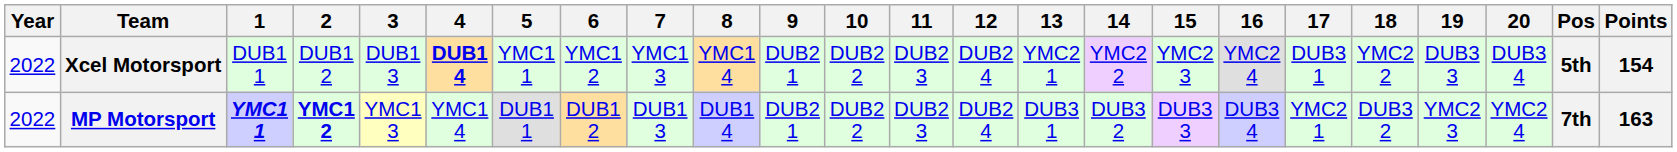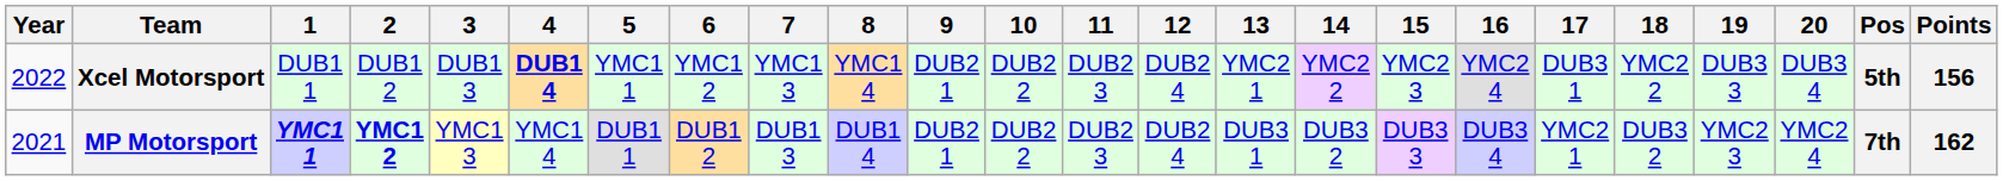Xcel Motorsport | Points: 154 -> 156
MP Motorsport | Year: 2022 -> 2021
MP Motorsport | Points: 163 -> 162
